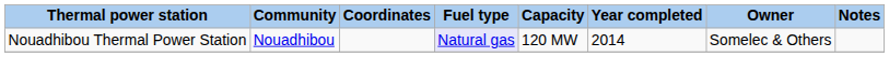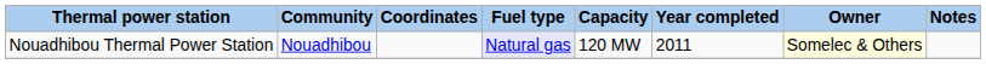Nouadhibou Thermal Power Station | Year completed: 2014 -> 2011
Nouadhibou Thermal Power Station | Owner: no background -> lightyellow background
